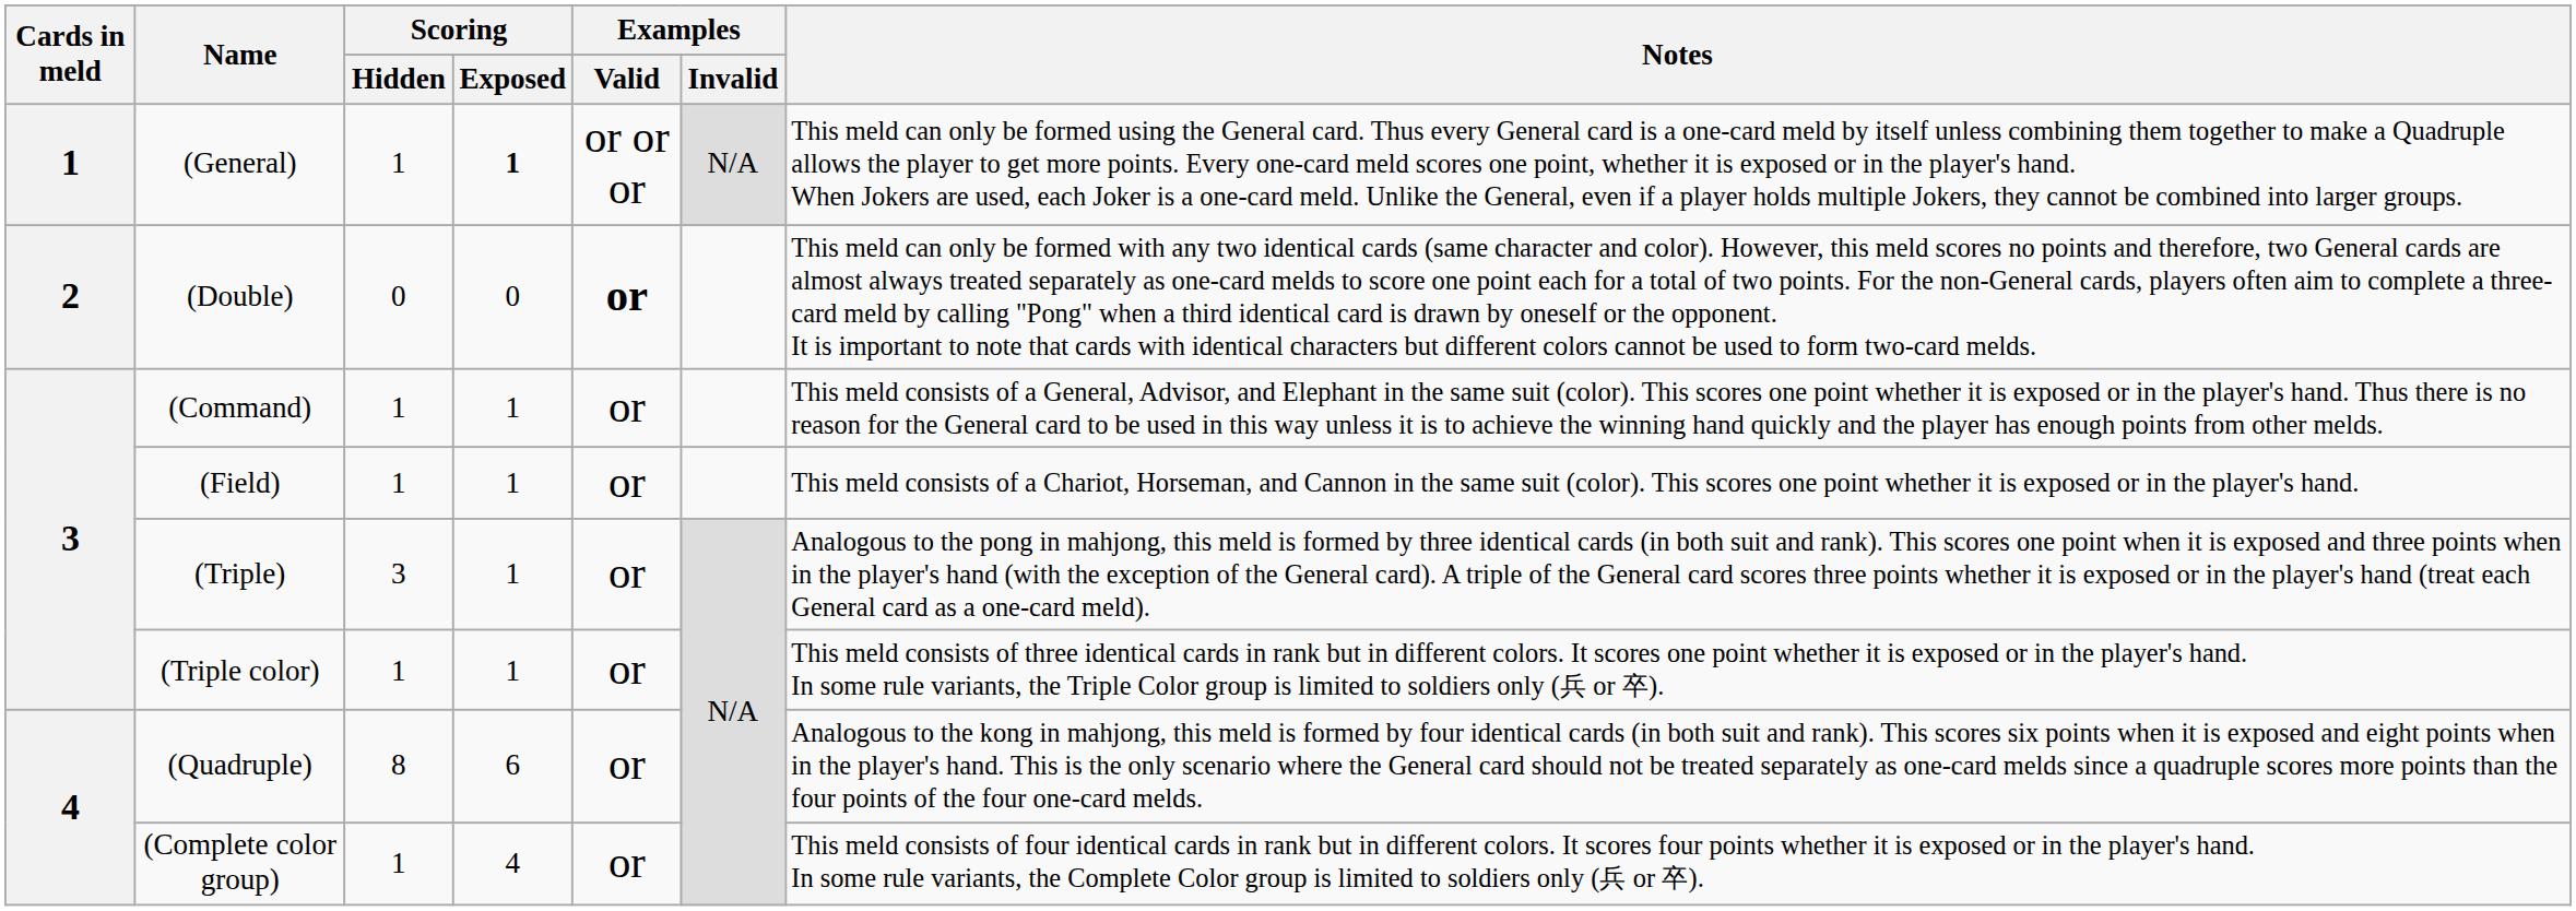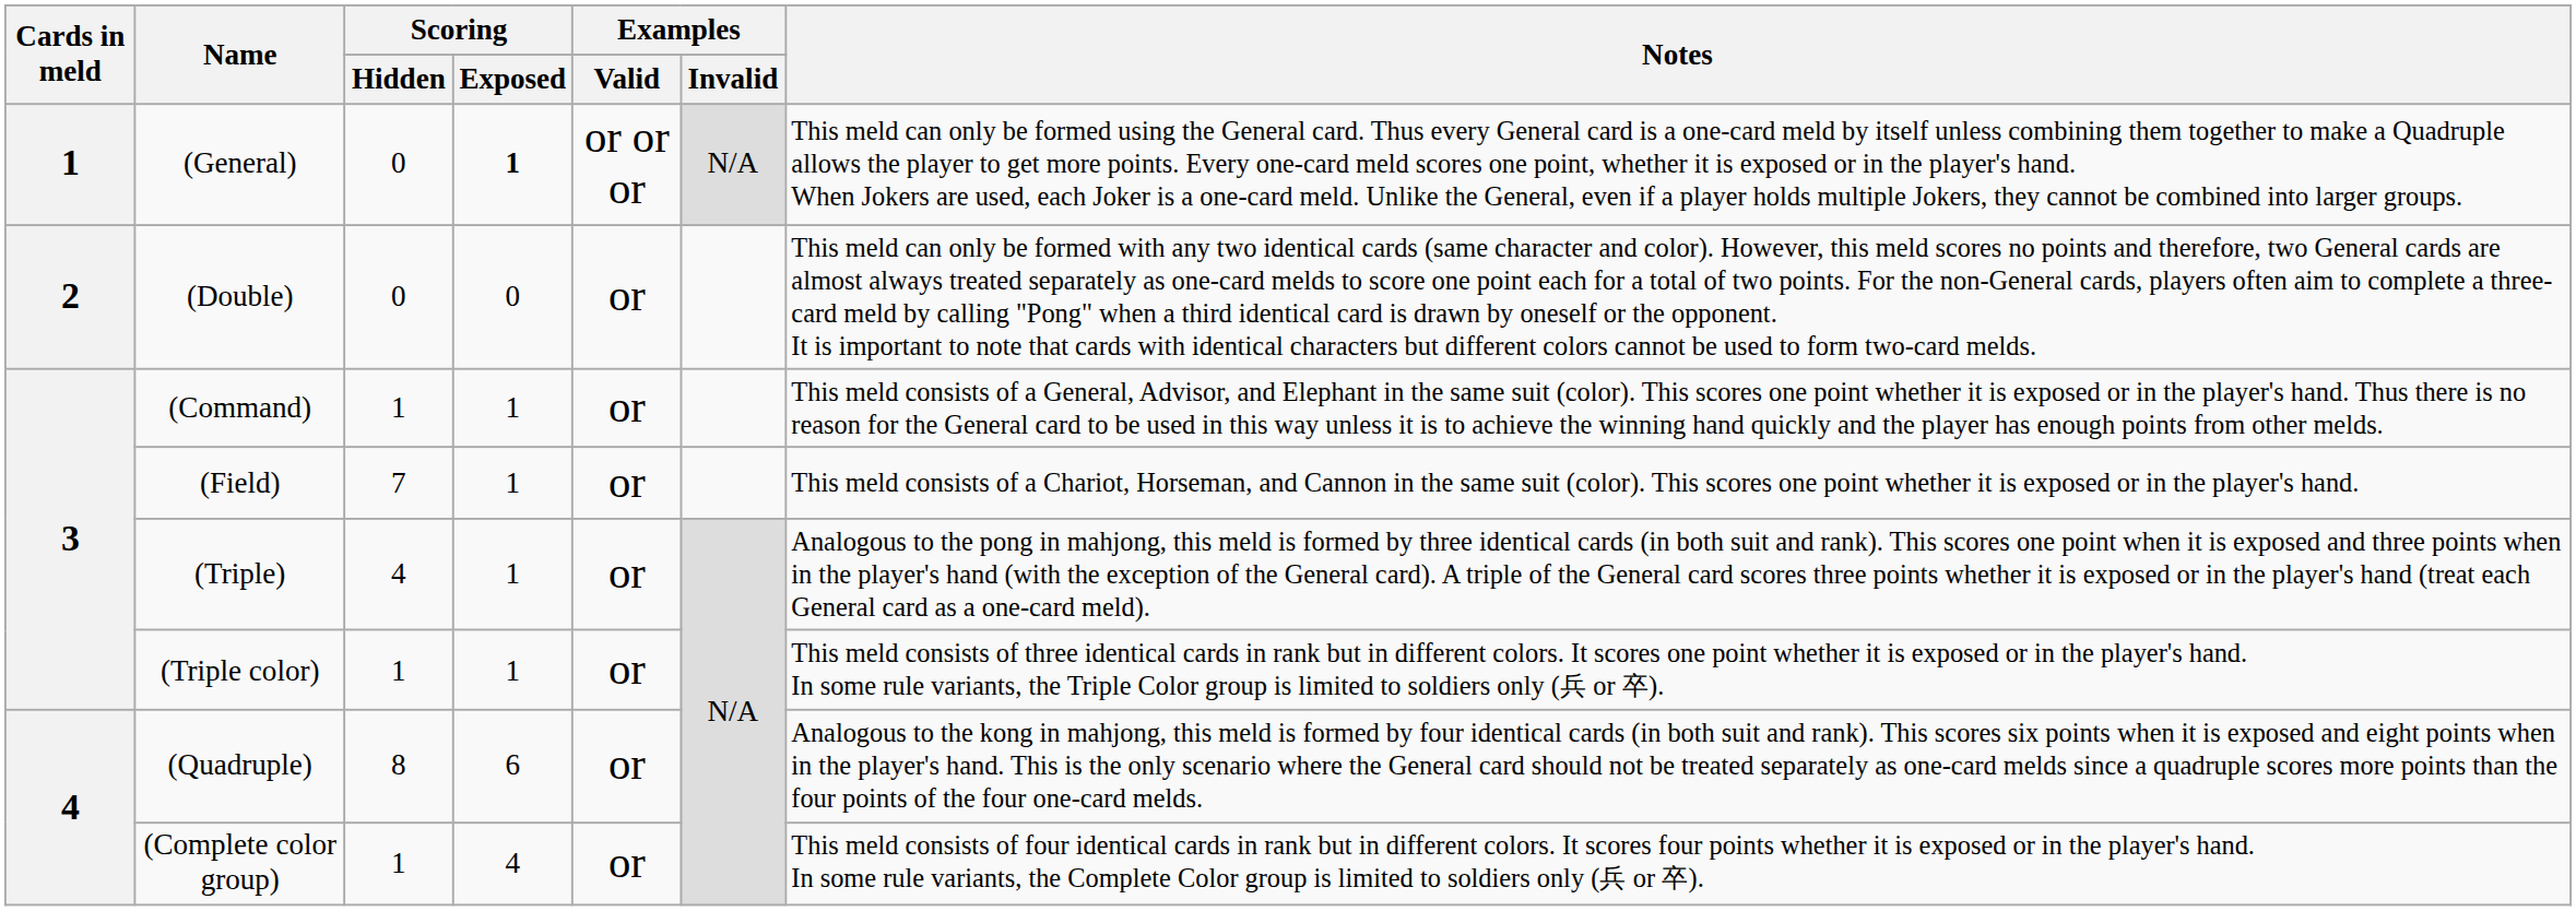(General) | Scoring / Hidden: 1 -> 0
(Double) | Examples / Valid: bold -> normal
(Field) | Scoring / Hidden: 1 -> 7
(Triple) | Scoring / Hidden: 3 -> 4
